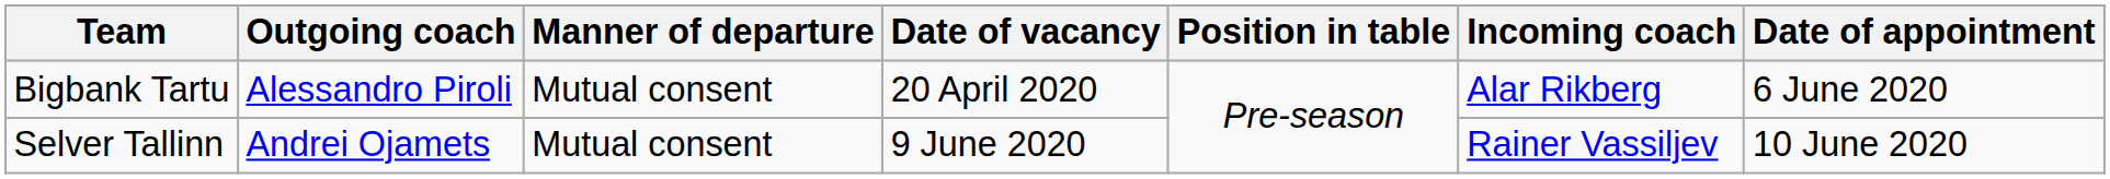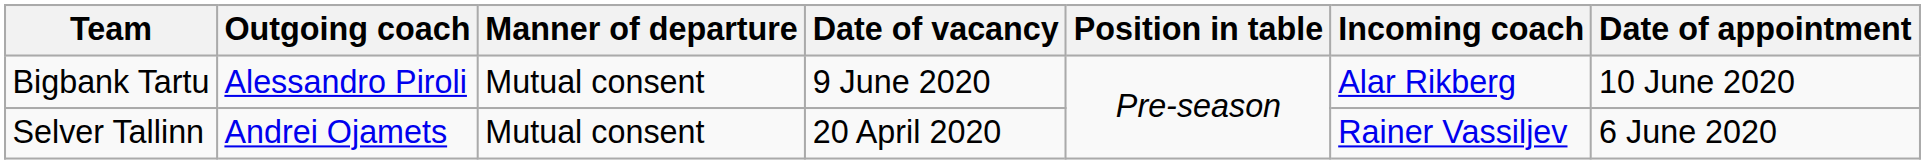Bigbank Tartu | Date of vacancy: 20 April 2020 -> 9 June 2020
Bigbank Tartu | Date of appointment: 6 June 2020 -> 10 June 2020
Selver Tallinn | Date of vacancy: 9 June 2020 -> 20 April 2020
Selver Tallinn | Date of appointment: 10 June 2020 -> 6 June 2020
